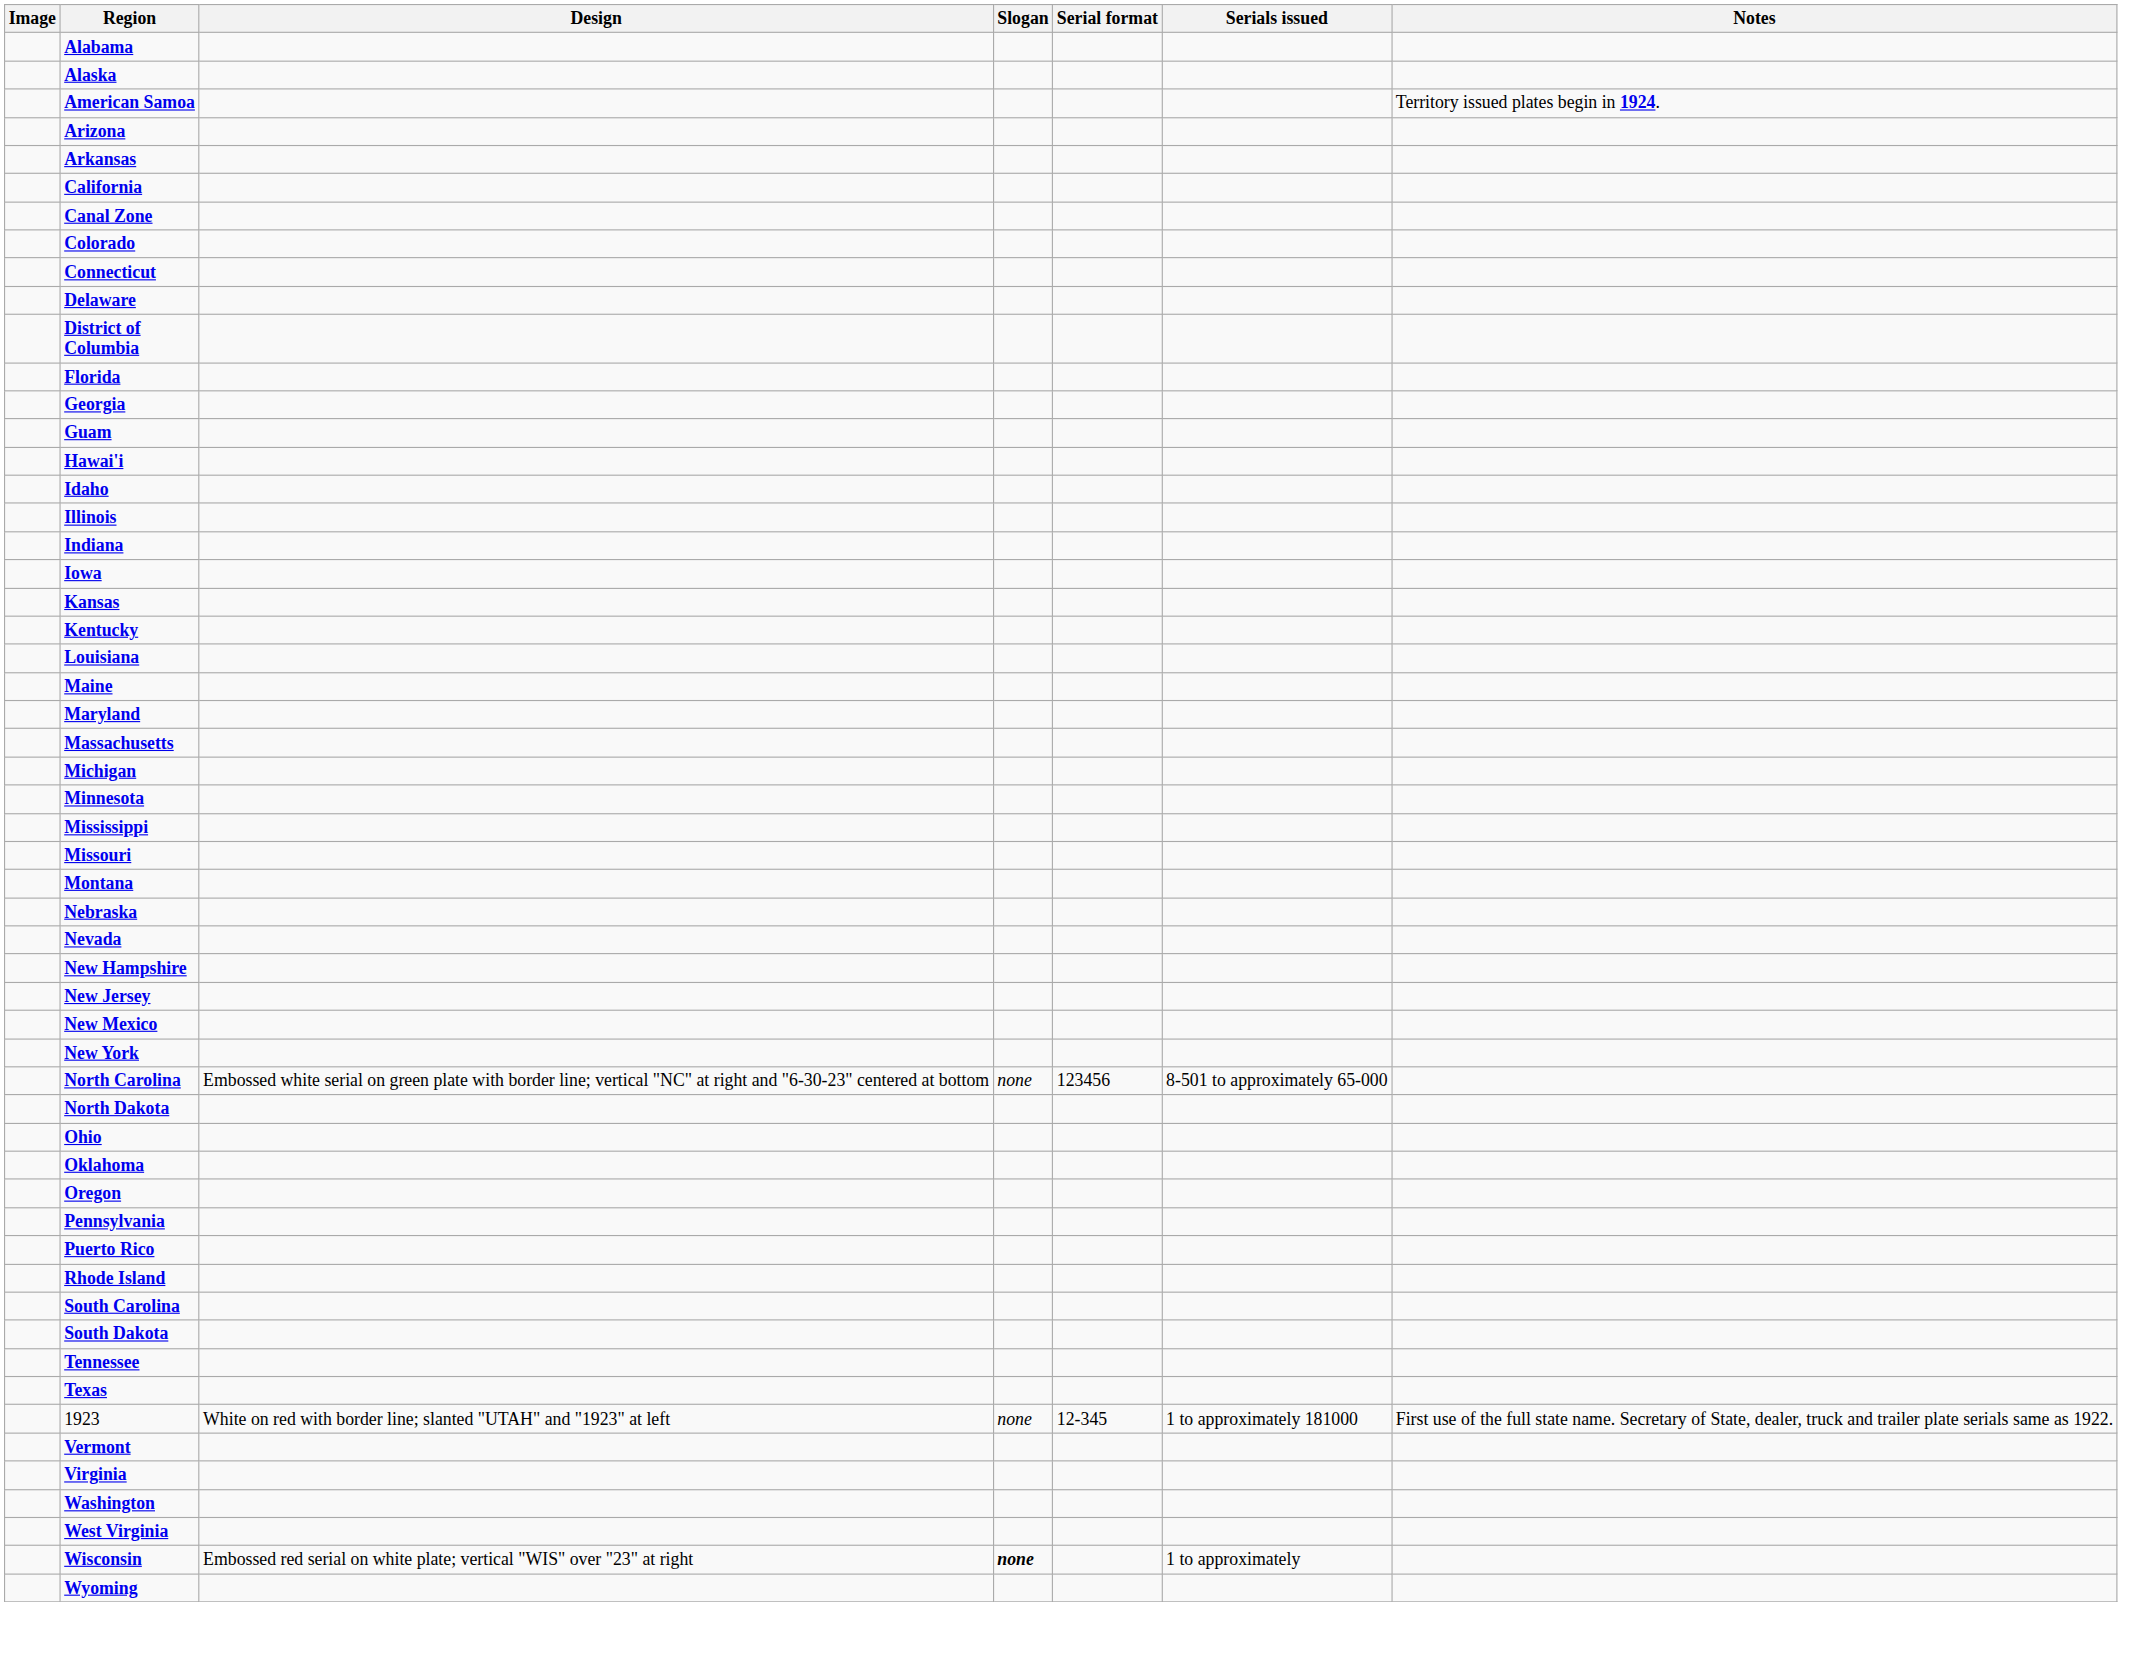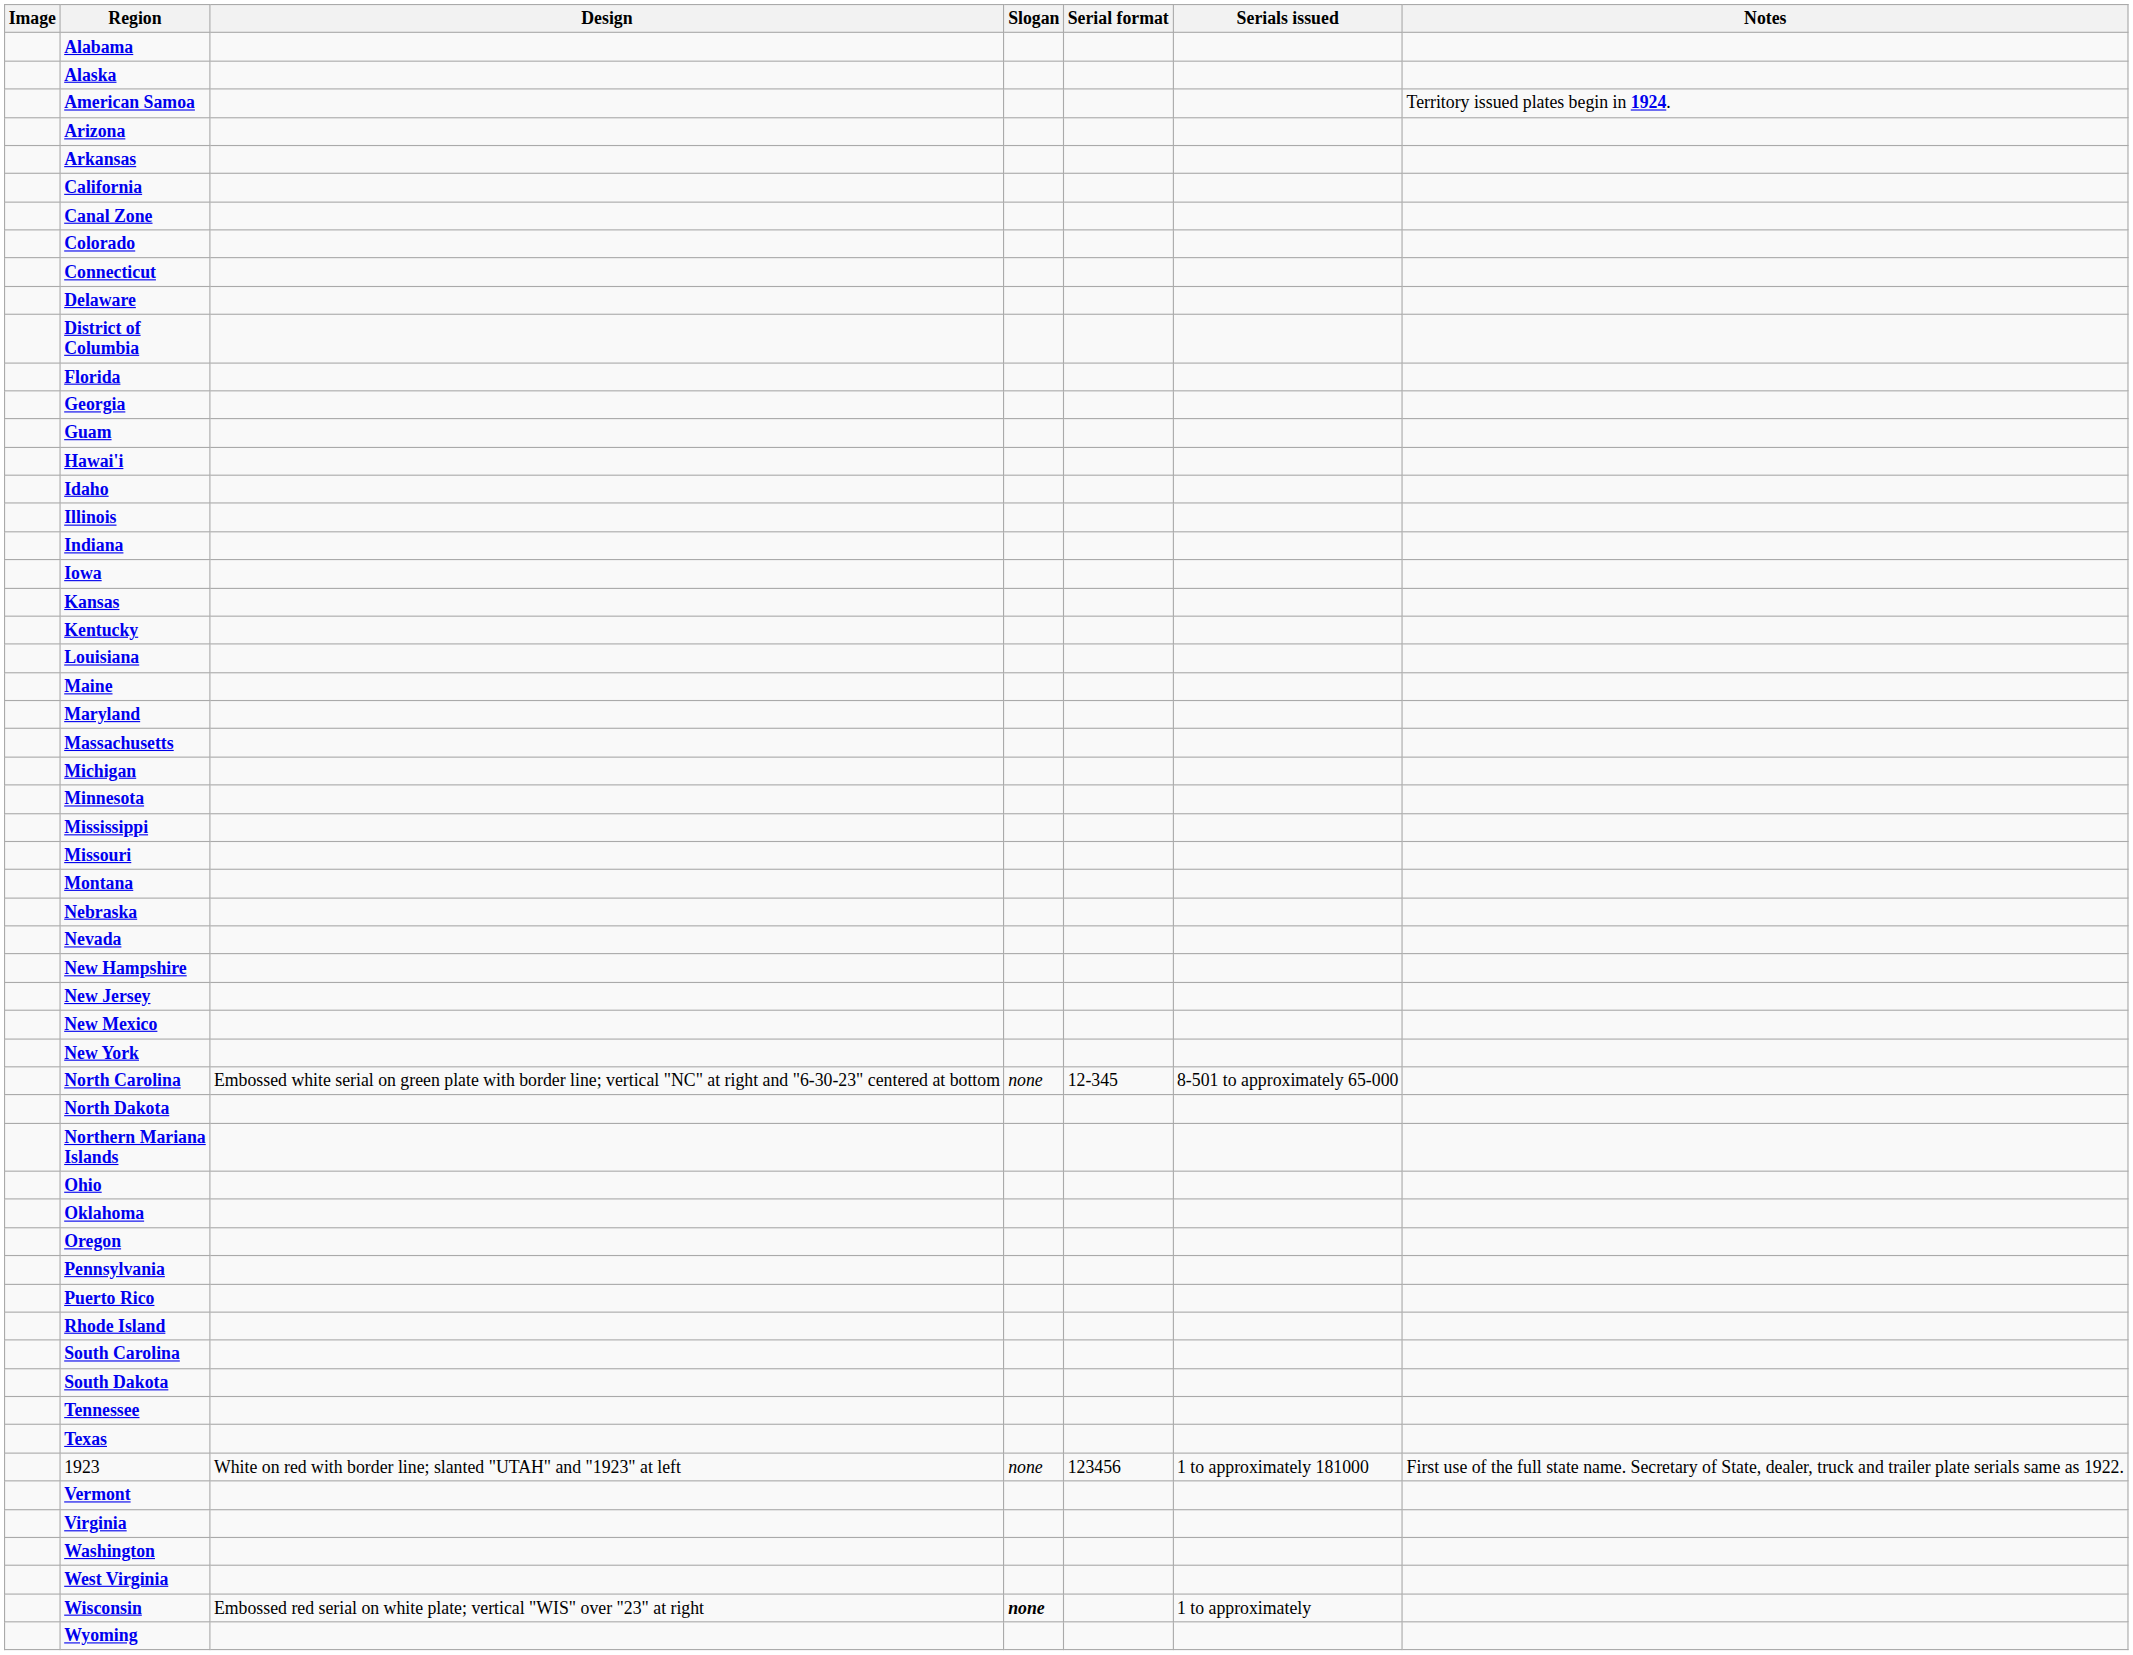North Carolina | Serial format: 123456 -> 12-345
+ row: Northern Mariana Islands
1923 | Serial format: 12-345 -> 123456
